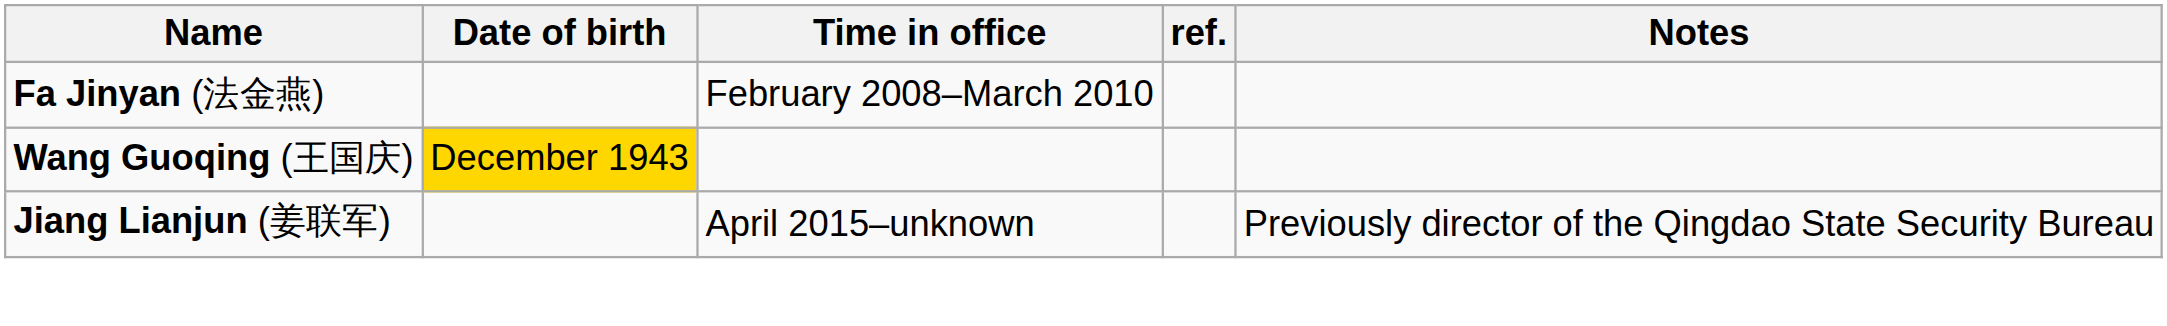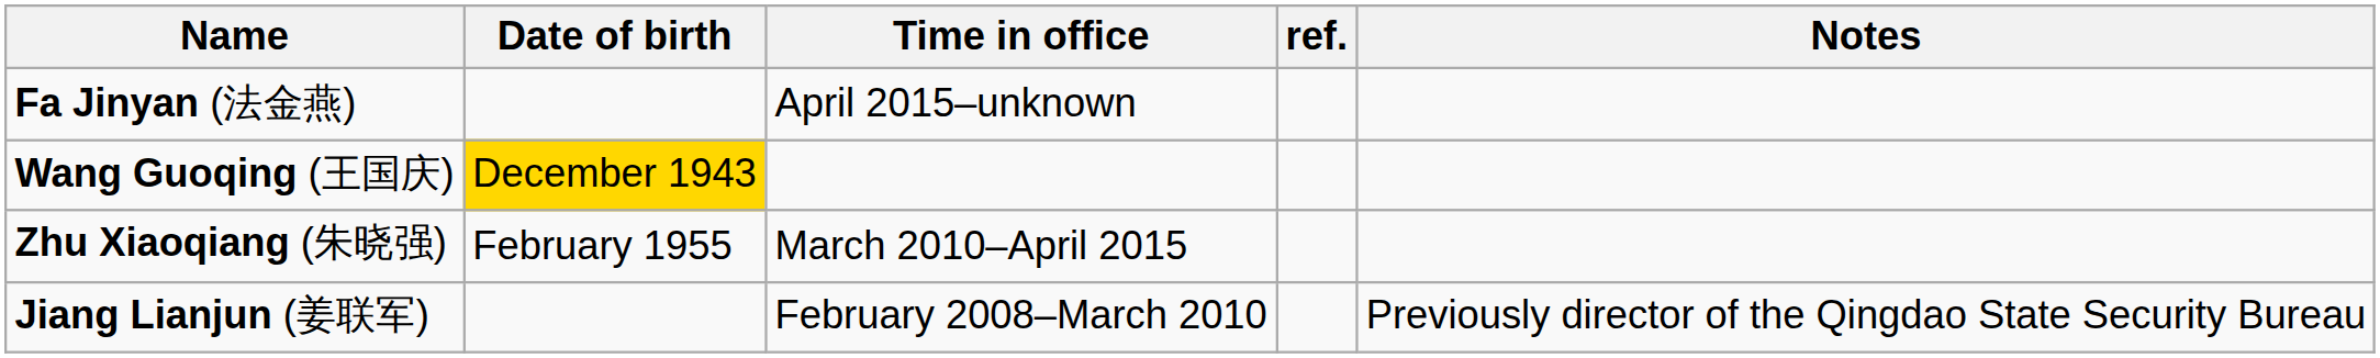Fa Jinyan (法金燕) | Time in office: February 2008–March 2010 -> April 2015–unknown
+ row: Zhu Xiaoqiang (朱晓强) | February 1955 | March 2010–April 2015
Jiang Lianjun (姜联军) | Time in office: April 2015–unknown -> February 2008–March 2010
